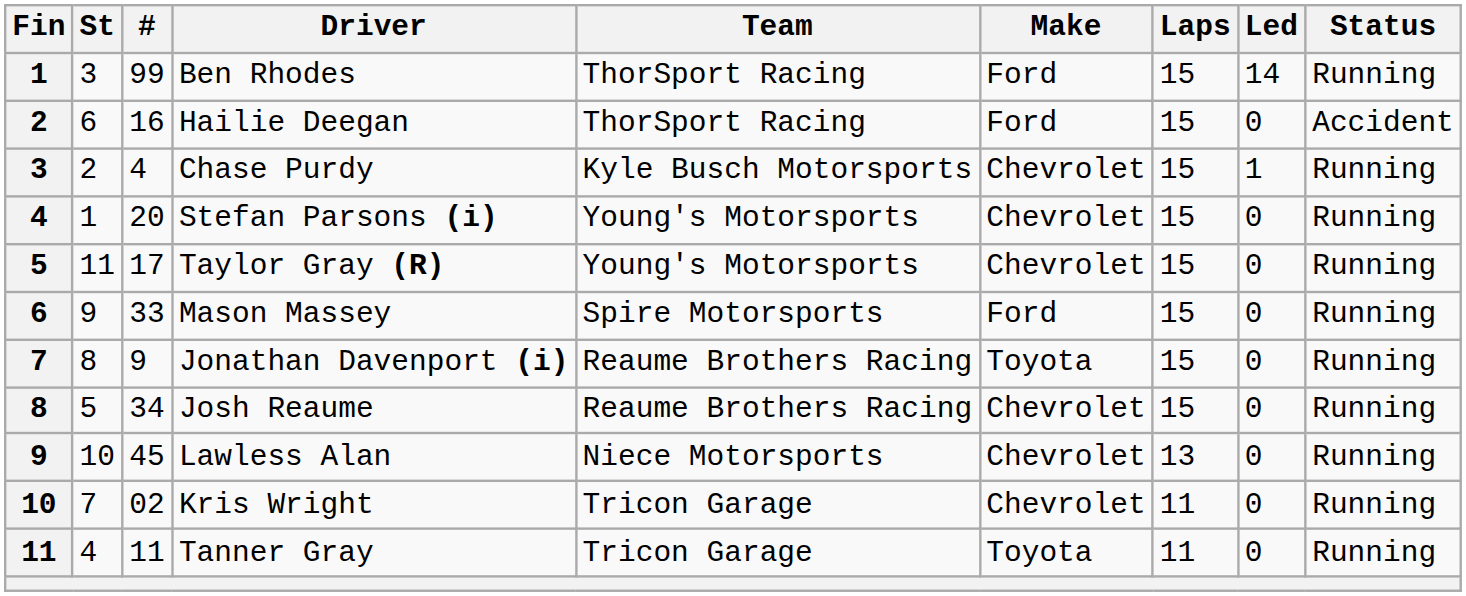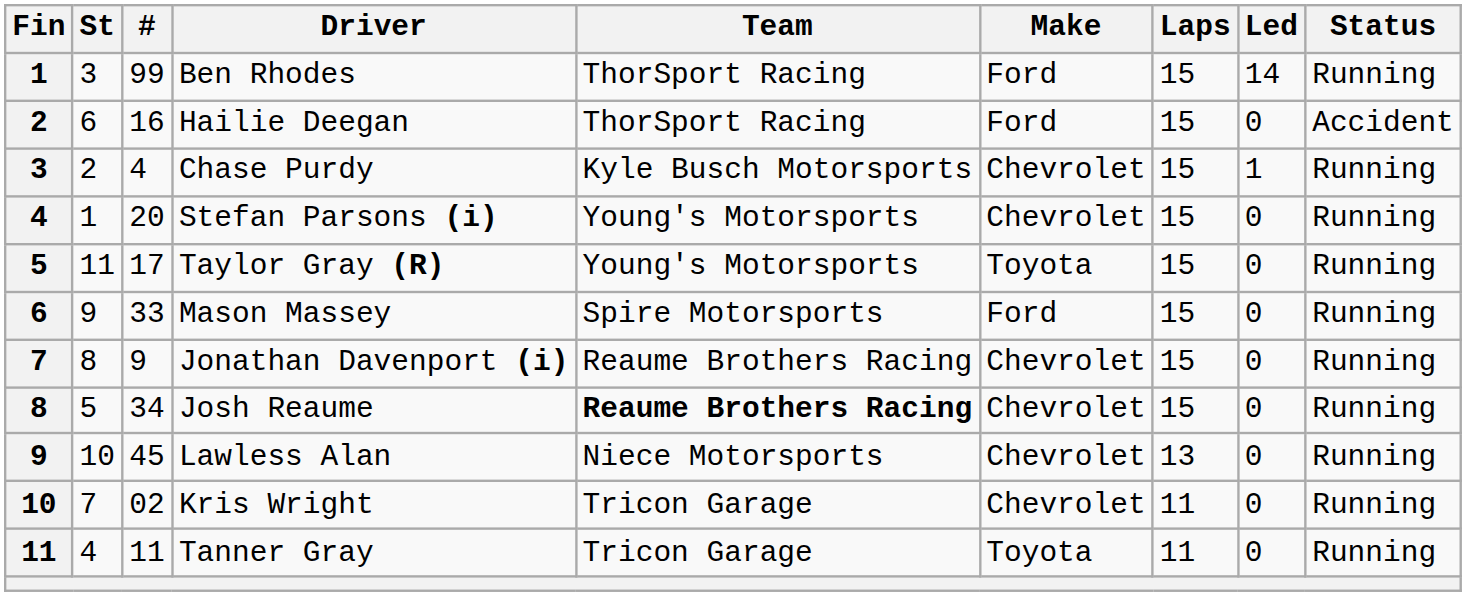Taylor Gray (R) | Make: Chevrolet -> Toyota
Jonathan Davenport (i) | Make: Toyota -> Chevrolet
Josh Reaume | Team: normal -> bold
